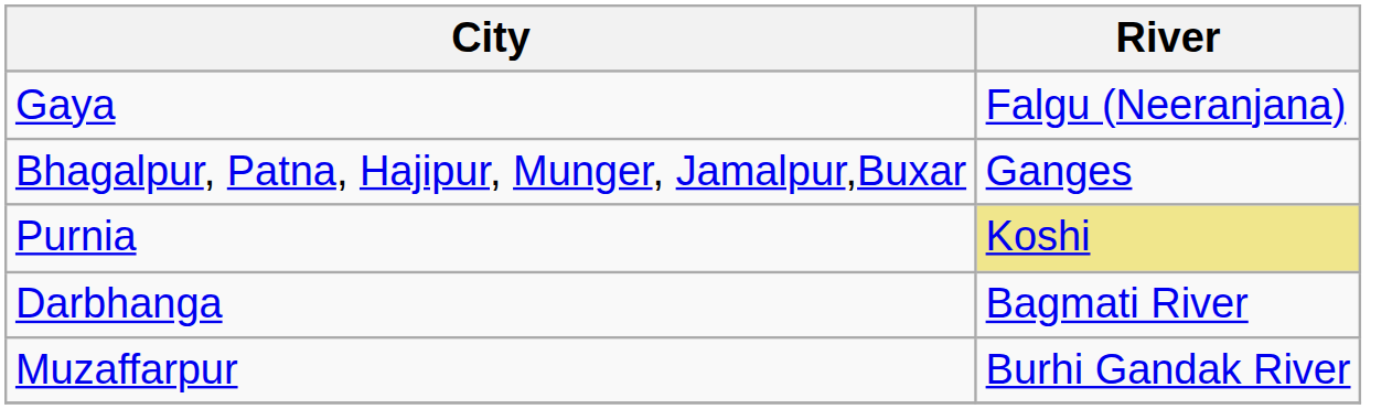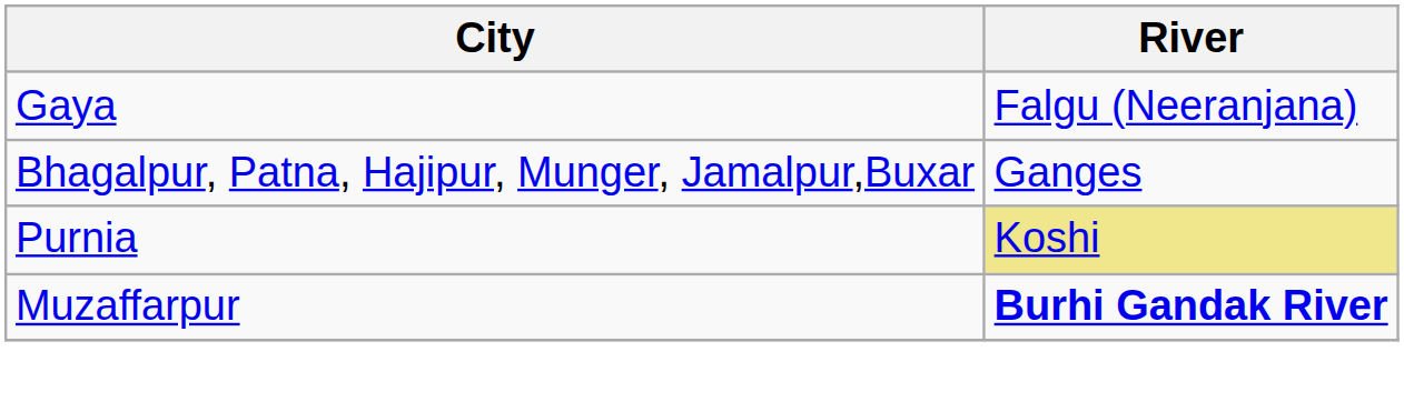- row: Darbhanga | Bagmati River
Muzaffarpur | River: normal -> bold
